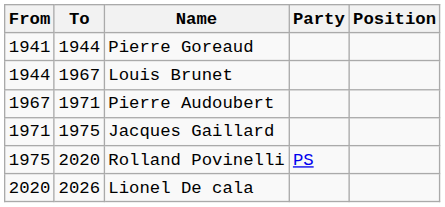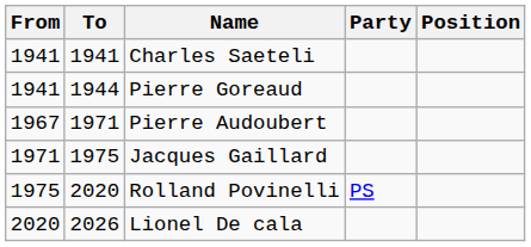+ row: 1941 | 1941 | Charles Saeteli
- row: 1944 | 1967 | Louis Brunet
